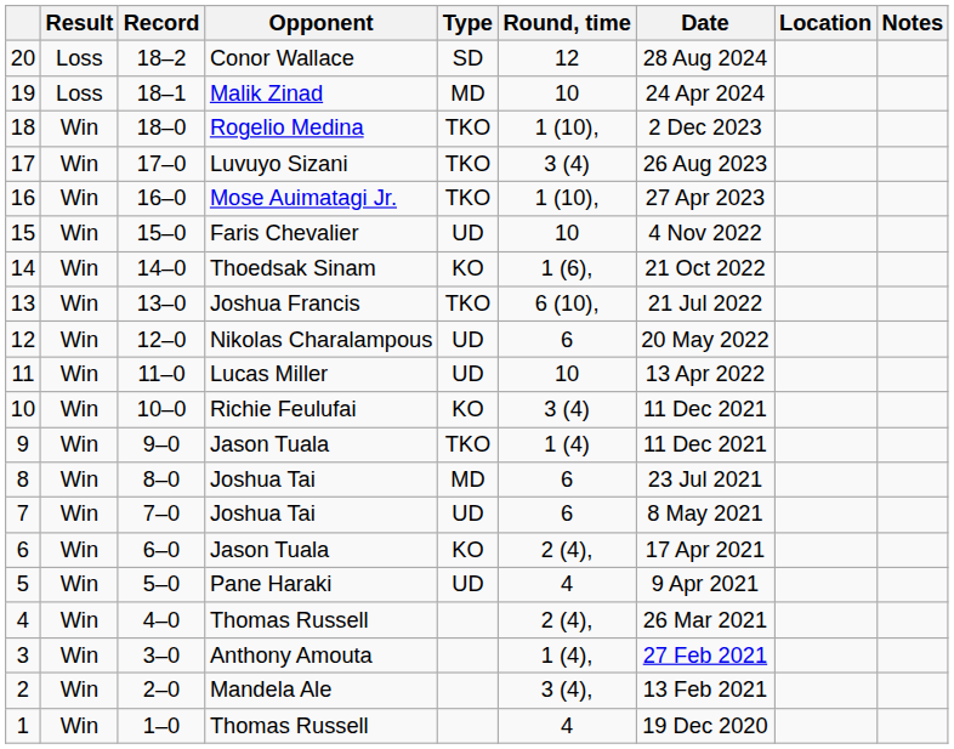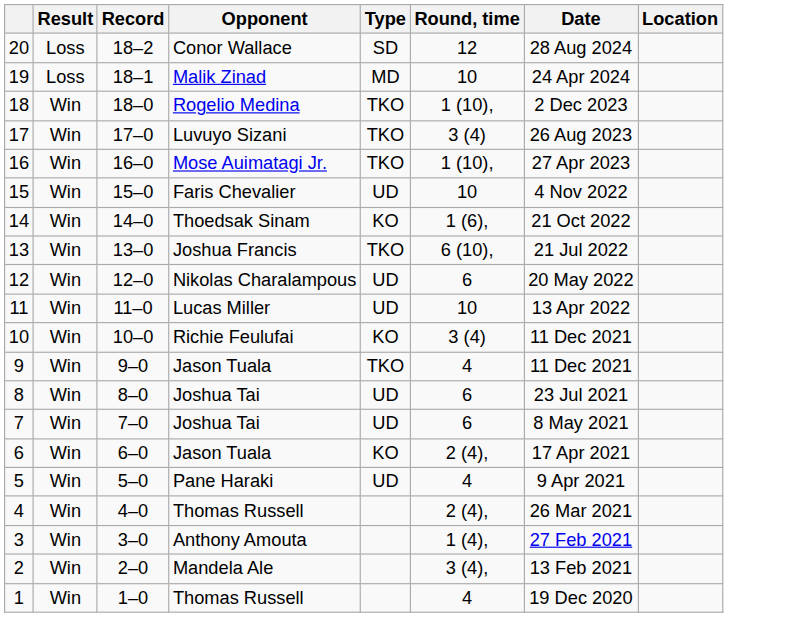- column: Notes
9 | Round, time: 1 (4) -> 4
8 | Type: MD -> UD
